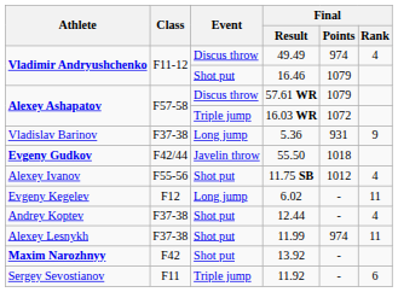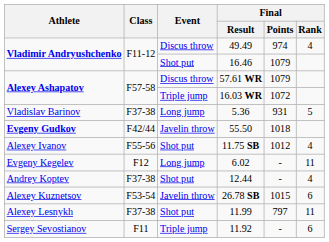5.36 | Final / Rank: 9 -> 5
+ row: Alexey Kuznetsov | F53-54 | Javelin throw | 26.78 SB | 1015 | 6
11.99 | Final / Points: 974 -> 797
- row: Maxim Narozhnyy | F42 | Shot put | 13.92 | -
